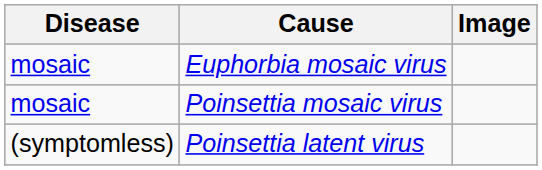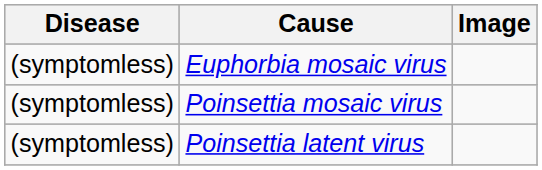Euphorbia mosaic virus | Disease: mosaic -> (symptomless)
Poinsettia mosaic virus | Disease: mosaic -> (symptomless)
